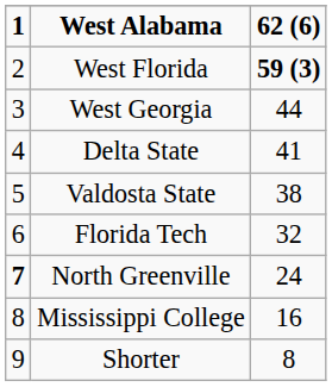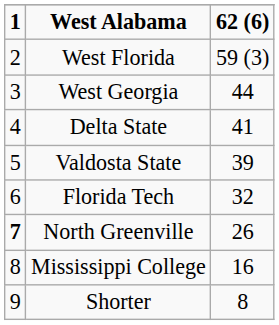West Florida | 62 (6): bold -> normal
Valdosta State | 62 (6): 38 -> 39
North Greenville | 62 (6): 24 -> 26
